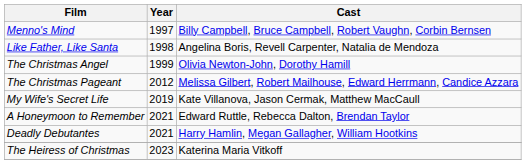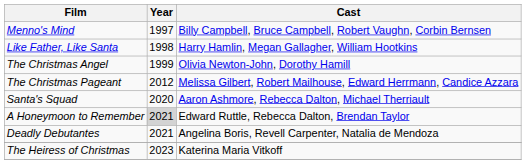Like Father, Like Santa | Cast: Angelina Boris, Revell Carpenter, Natalia de Mendoza -> Harry Hamlin, Megan Gallagher, William Hootkins
- row: My Wife's Secret Life | 2019 | Kate Villanova, Jason Cermak, Matthew MacCaull
+ row: Santa's Squad | 2020 | Aaron Ashmore, Rebecca Dalton, Michael Therriault
A Honeymoon to Remember | Year: no background -> lightgrey background
Deadly Debutantes | Cast: Harry Hamlin, Megan Gallagher, William Hootkins -> Angelina Boris, Revell Carpenter, Natalia de Mendoza
